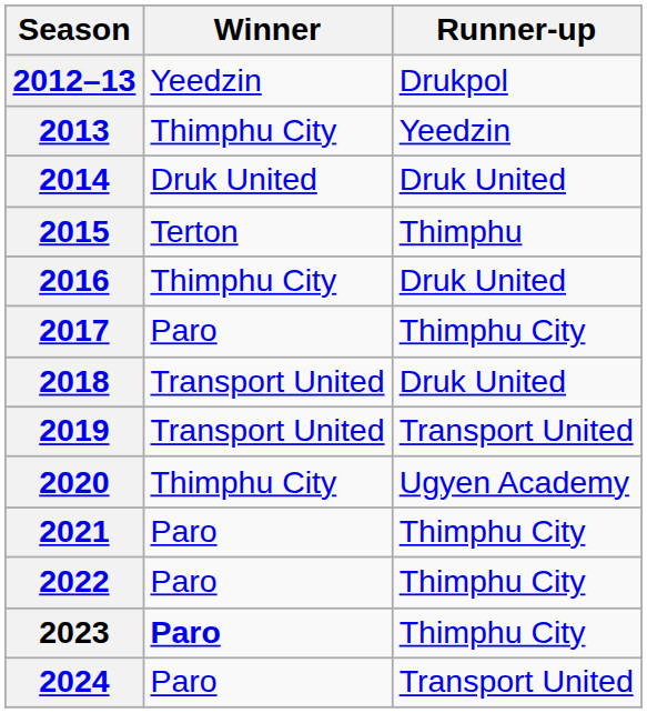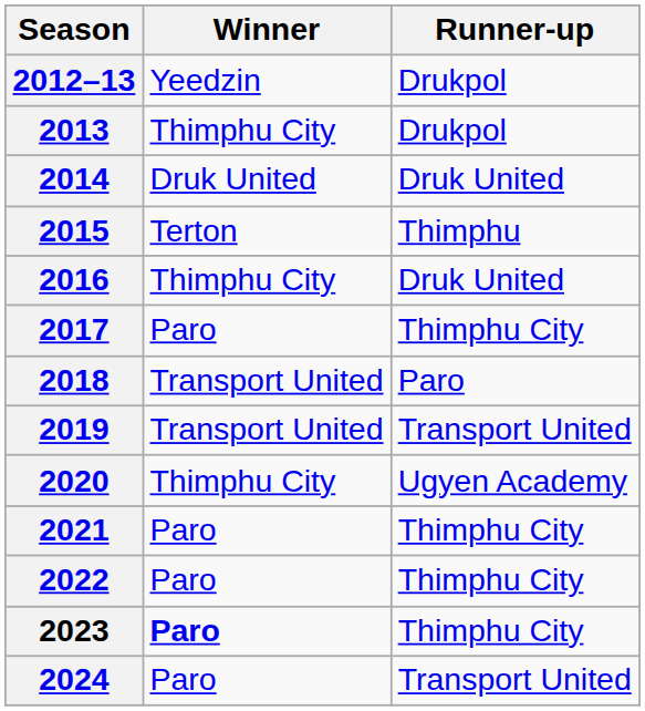2013 | Runner-up: Yeedzin -> Drukpol
2018 | Runner-up: Druk United -> Paro
